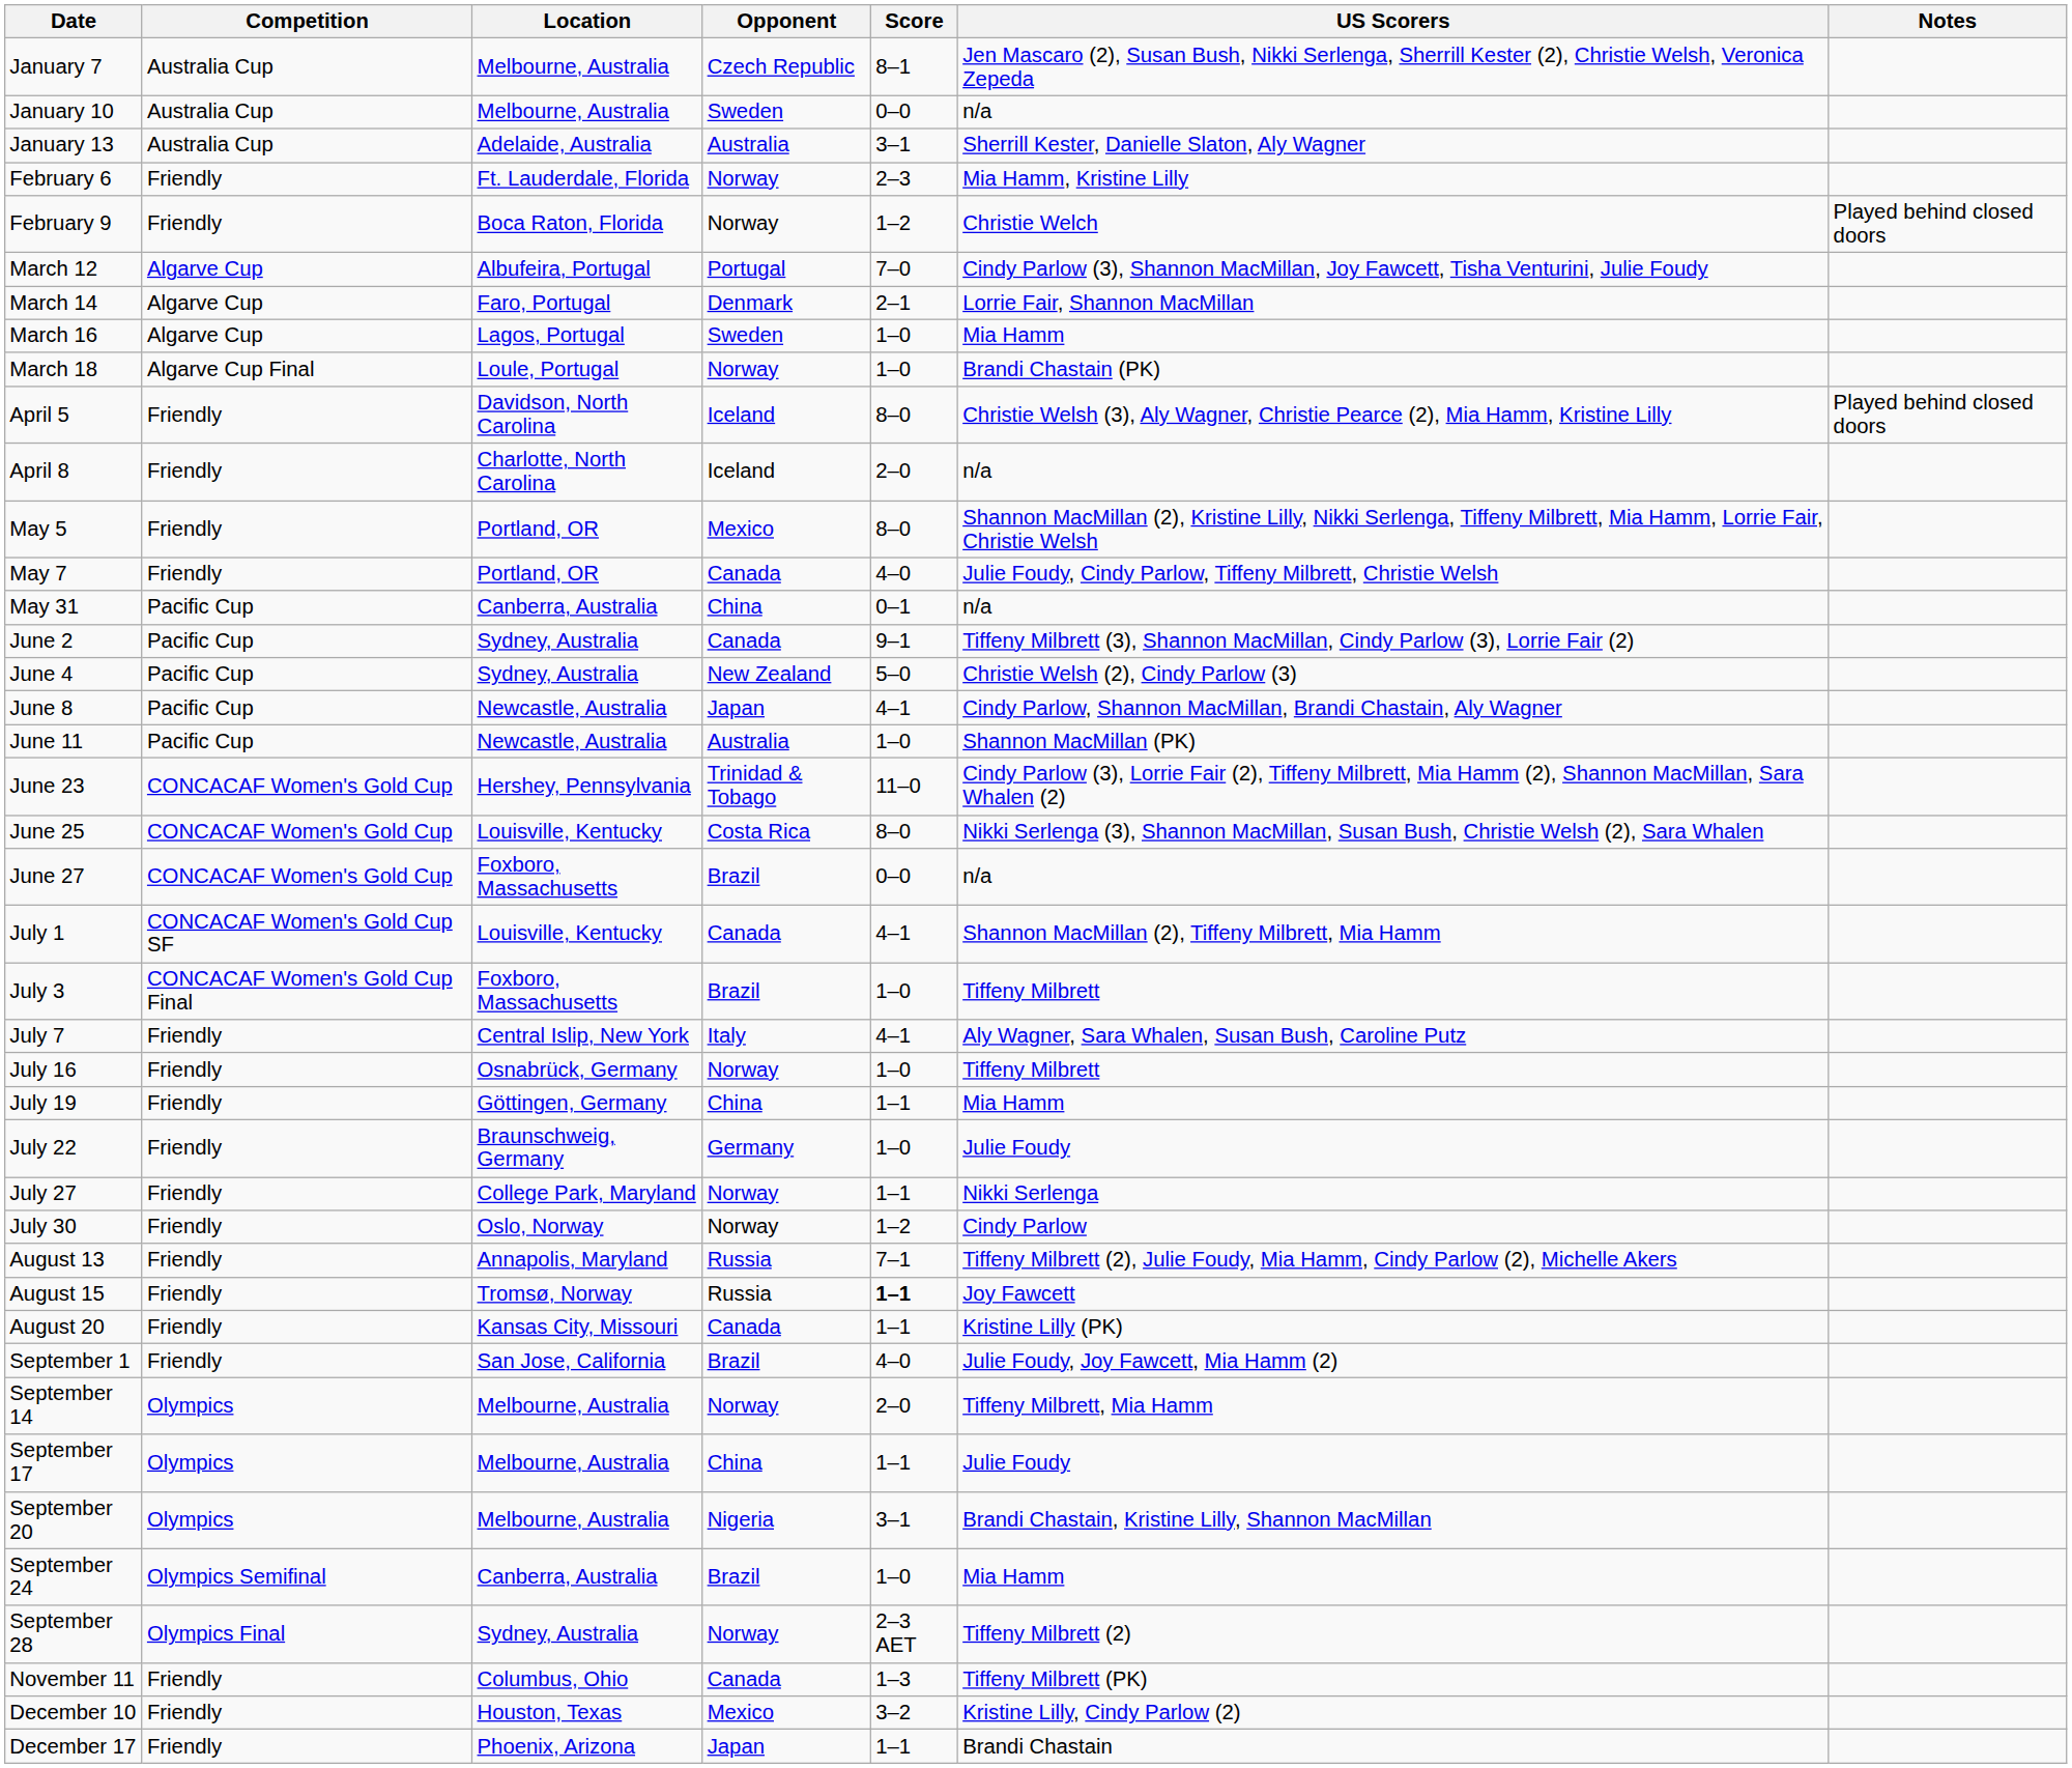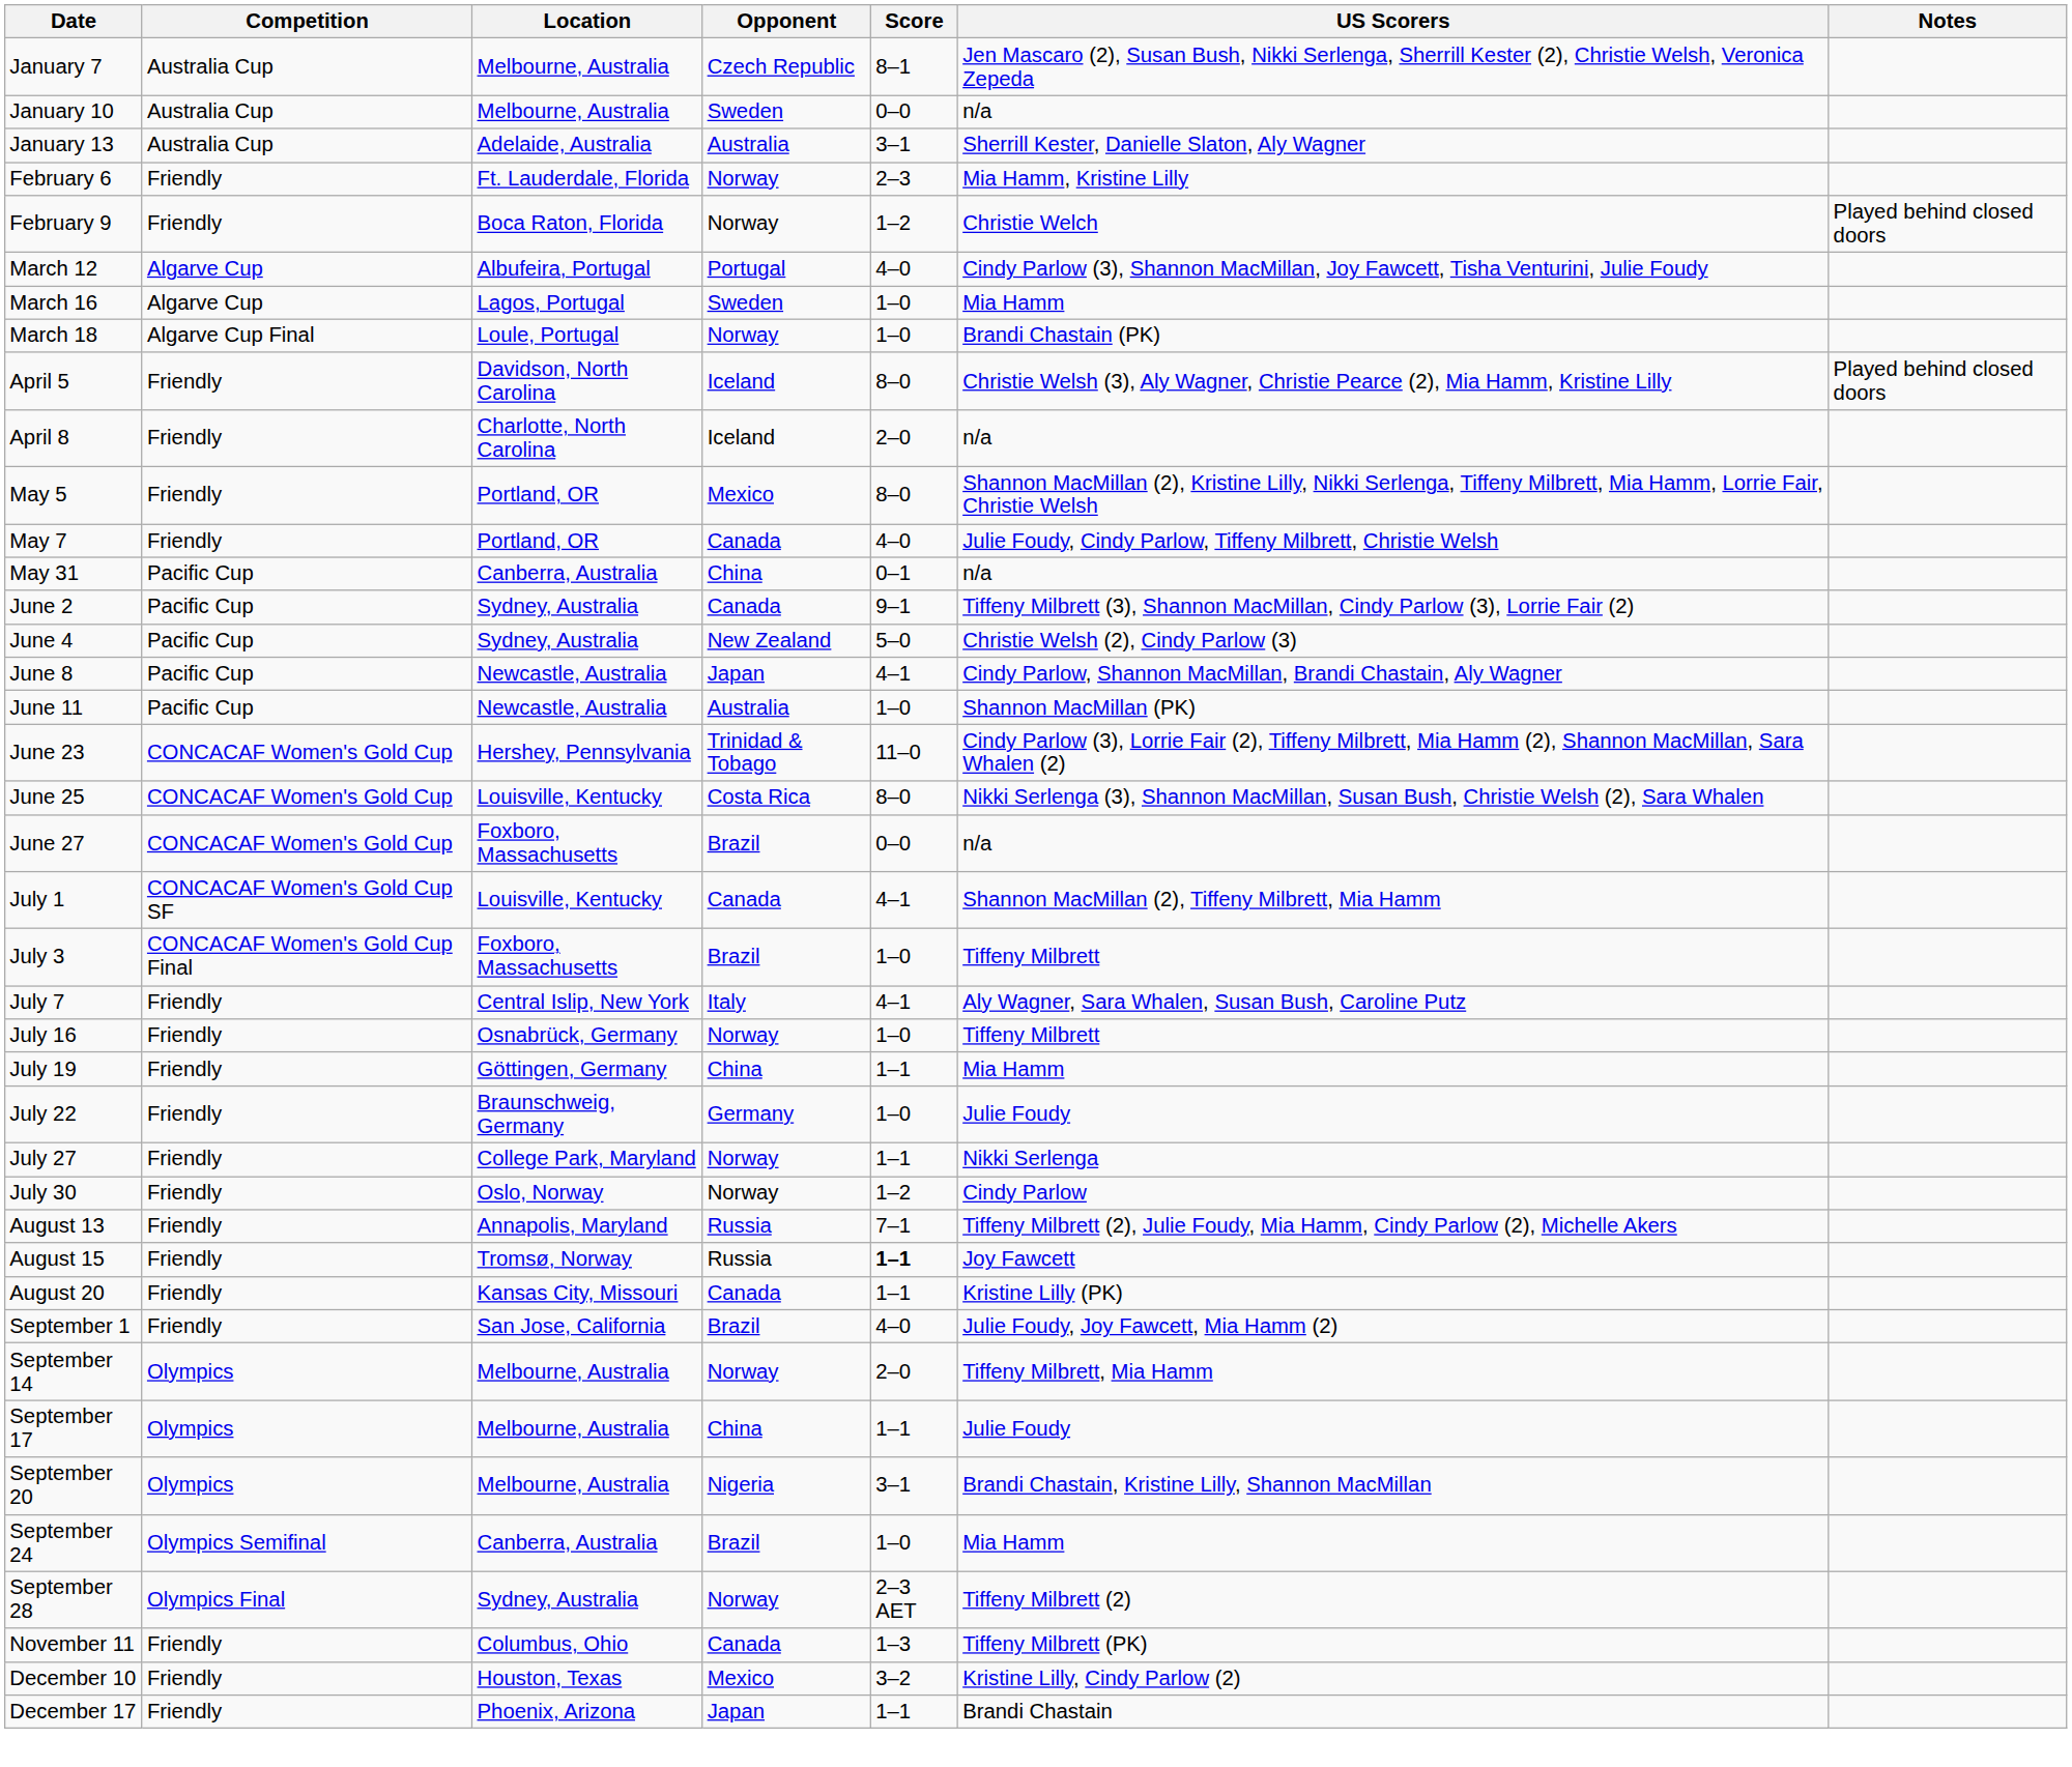March 12 | Score: 7–0 -> 4–0
- row: March 14 | Algarve Cup | Faro, Portugal | Denmark | 2–1 | Lorrie Fair, Shannon MacMillan
